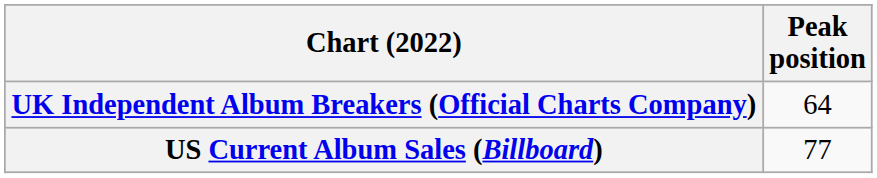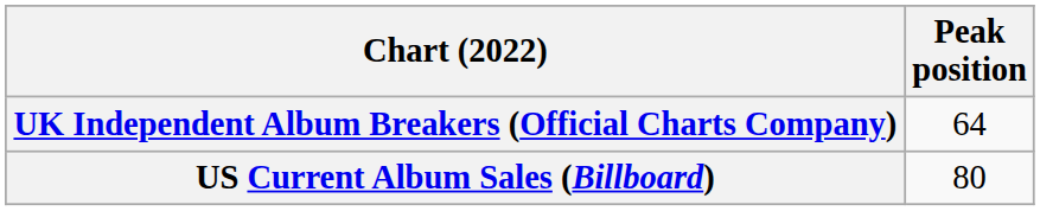US Current Album Sales (Billboard) | Peak position: 77 -> 80
